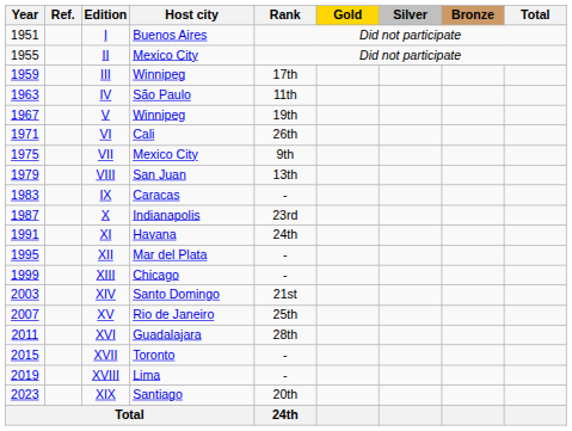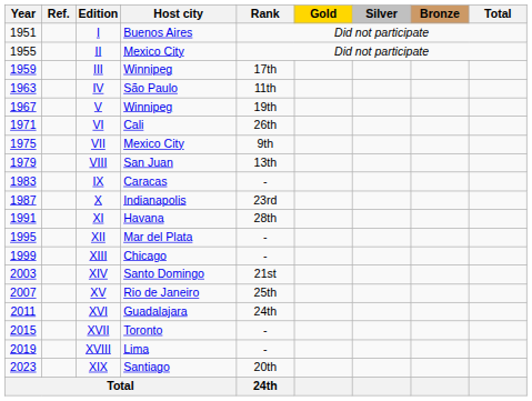XI | Rank: 24th -> 28th
XVI | Rank: 28th -> 24th
